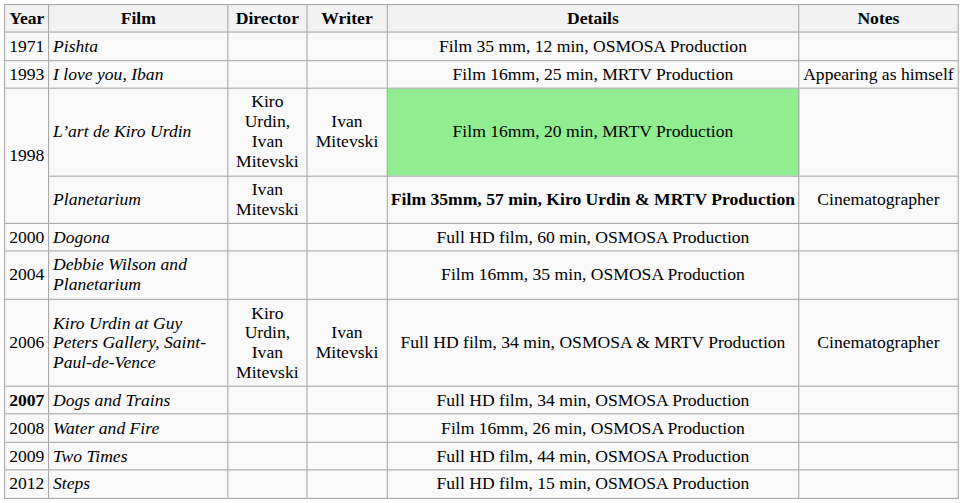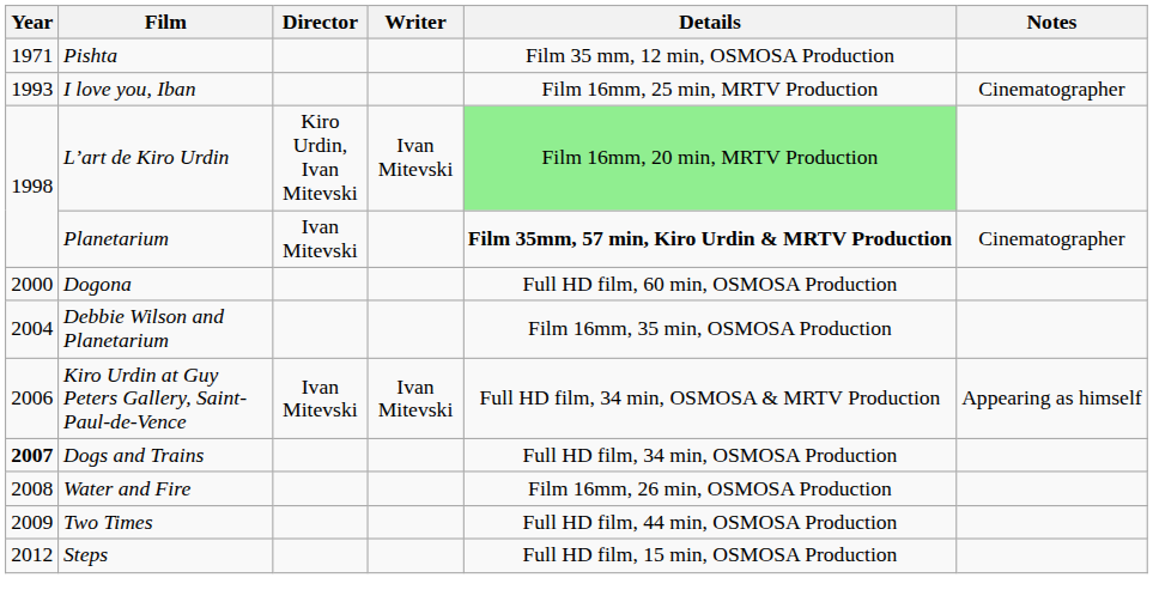I love you, Iban | Notes: Appearing as himself -> Cinematographer
Kiro Urdin at Guy Peters Gallery, Saint-Paul-de-Vence | Director: Kiro Urdin, Ivan Mitevski -> Ivan Mitevski
Kiro Urdin at Guy Peters Gallery, Saint-Paul-de-Vence | Notes: Cinematographer -> Appearing as himself
